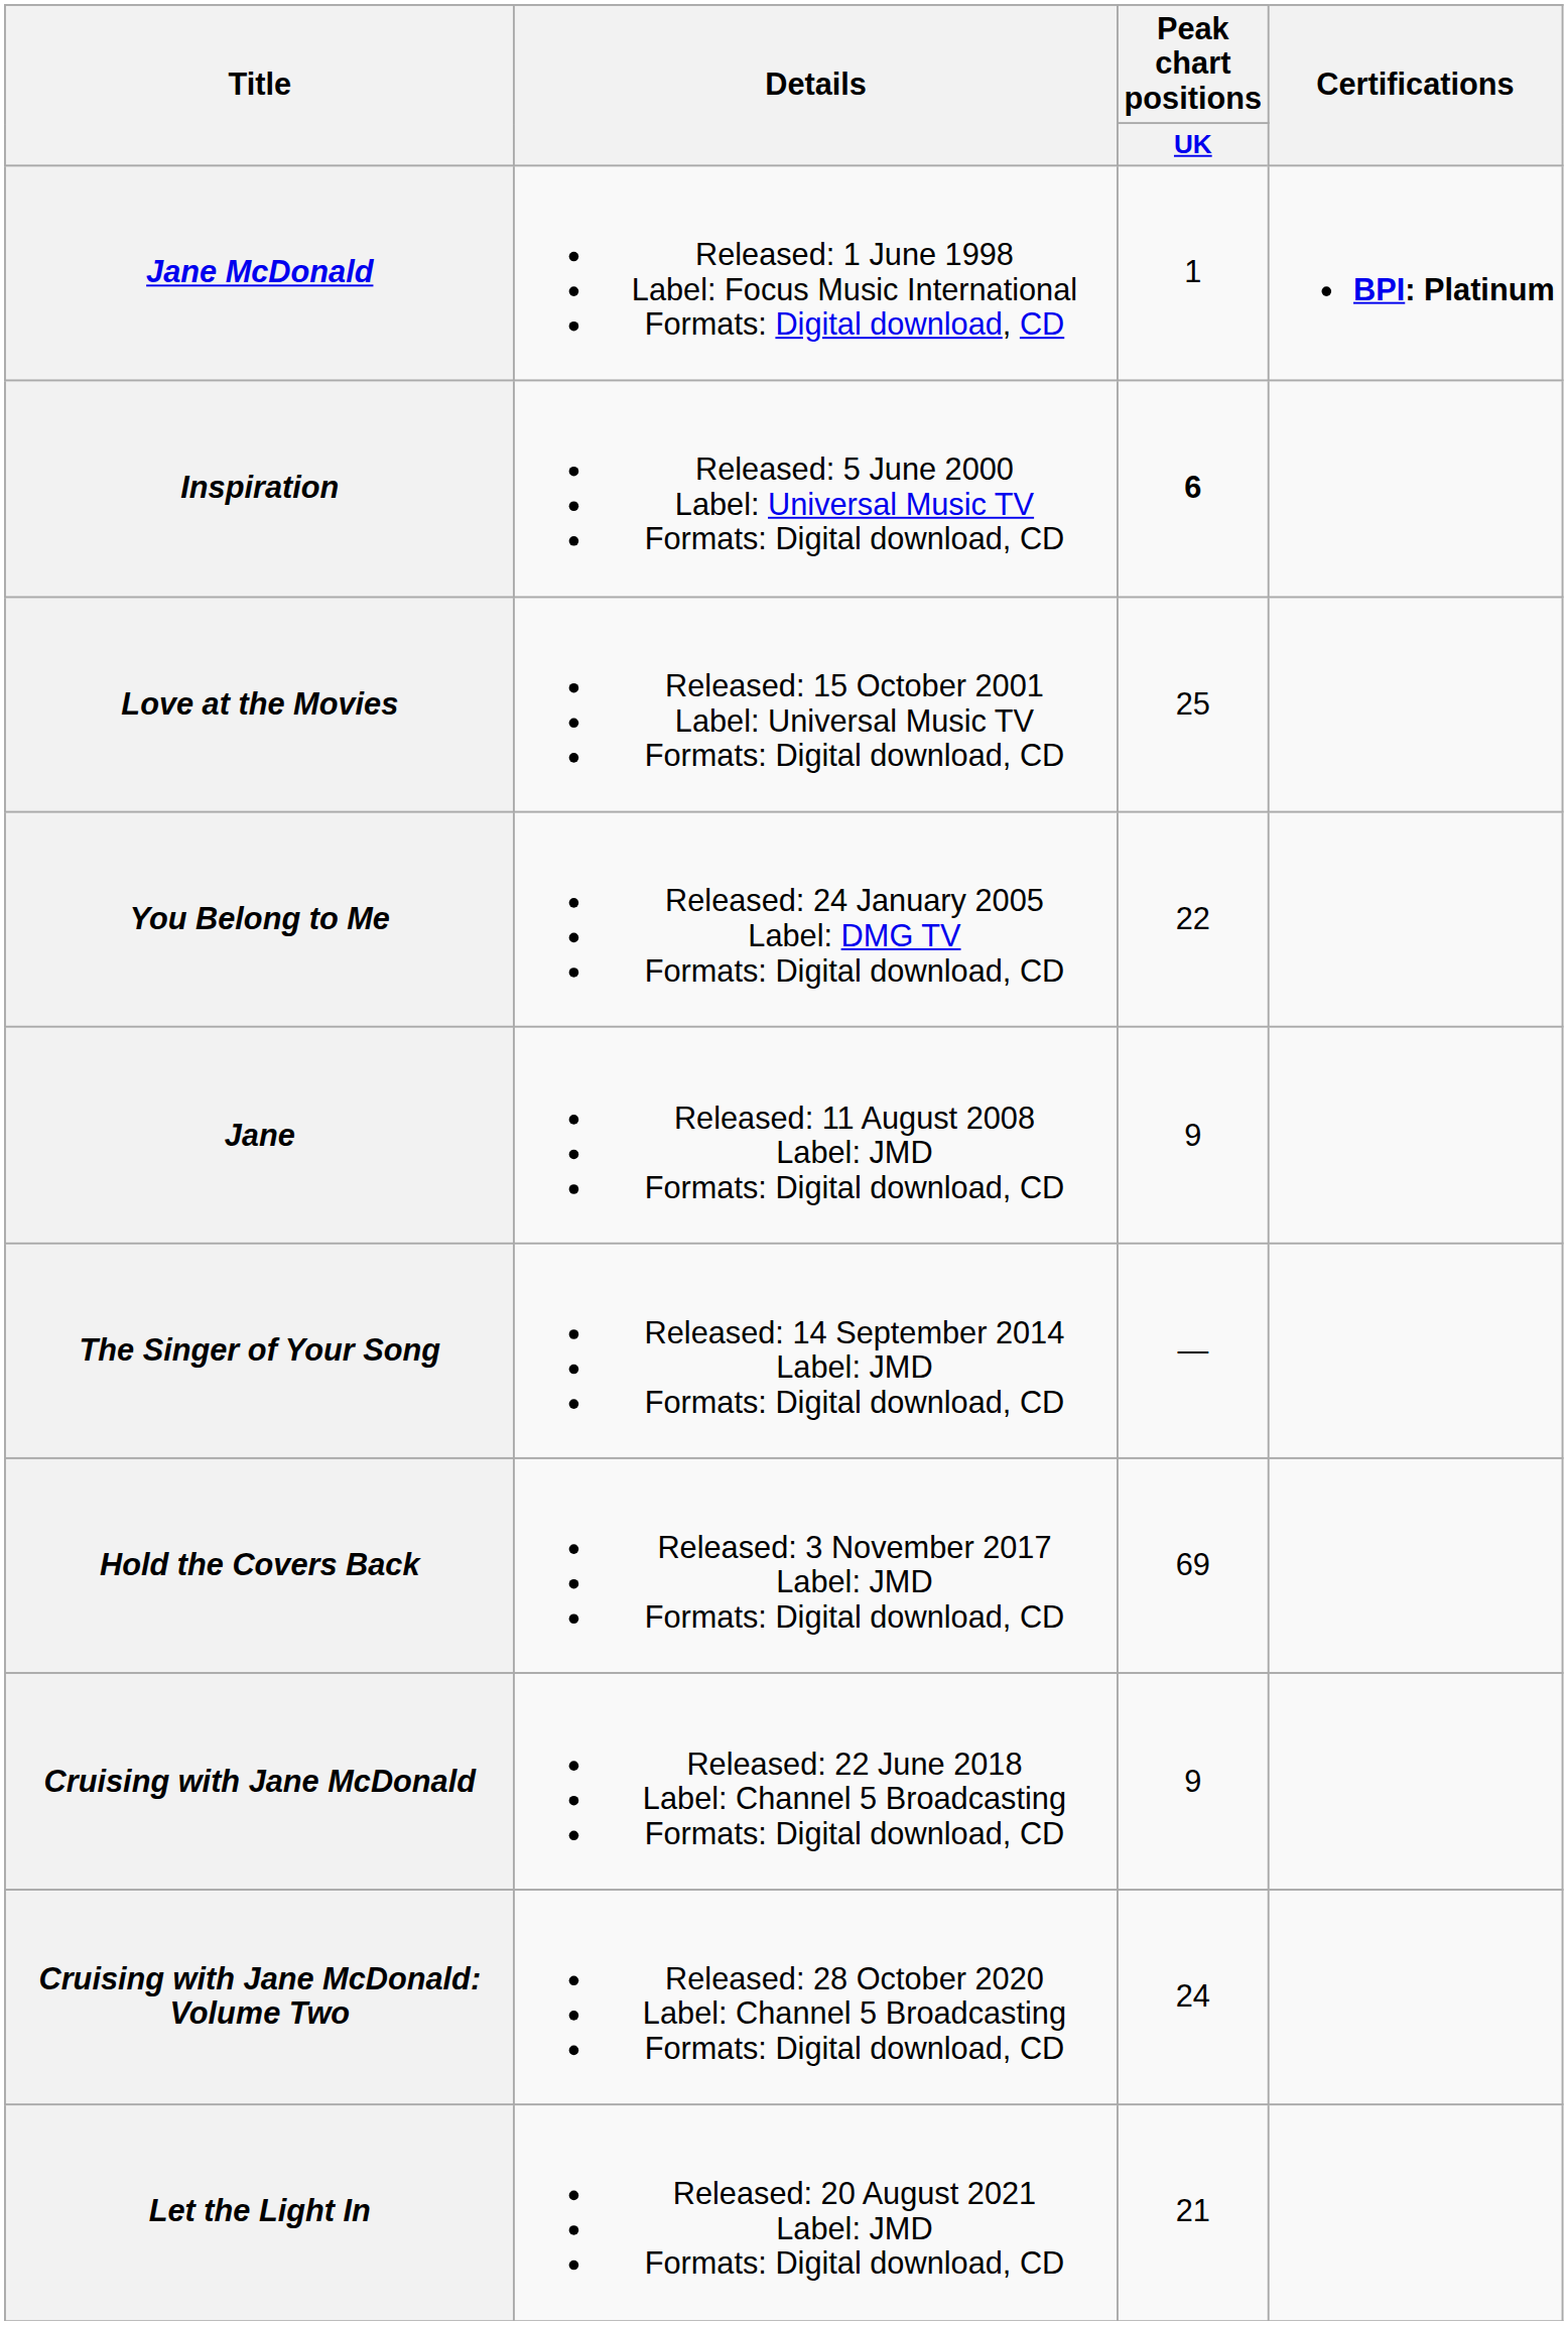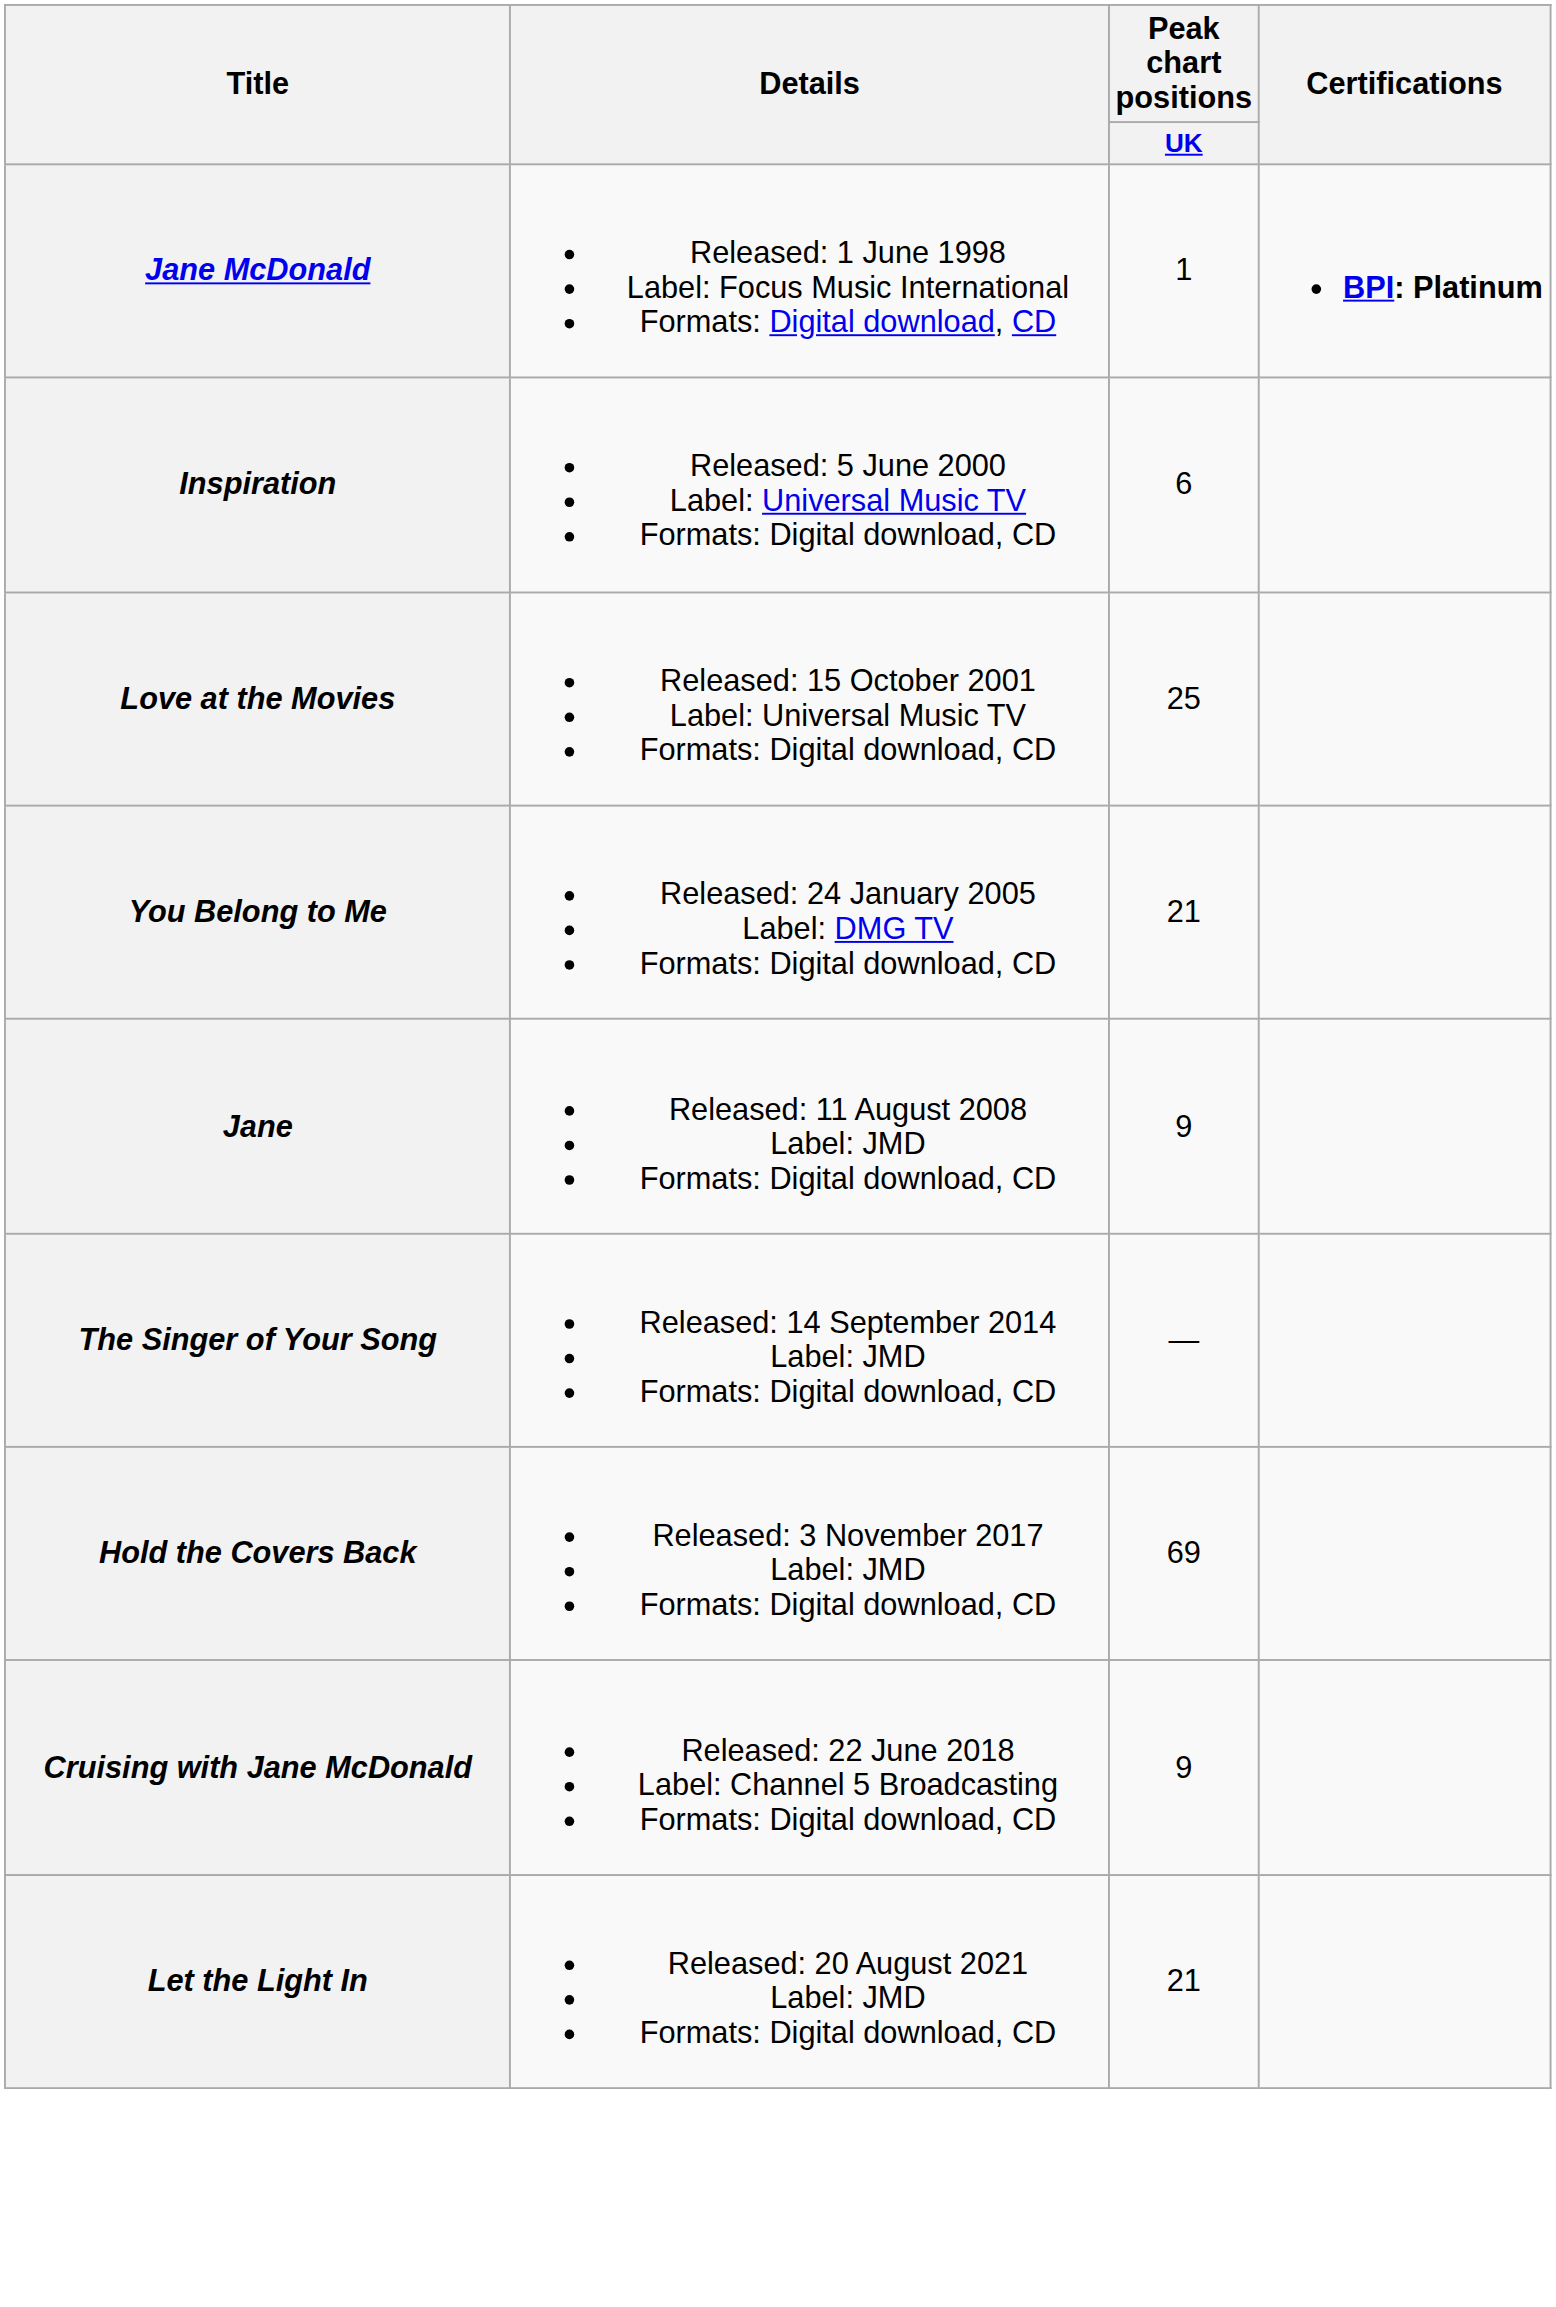Inspiration | Peak chart positions / UK: bold -> normal
You Belong to Me | Peak chart positions / UK: 22 -> 21
- row: Cruising with Jane McDonald: Volume Two | Released: 28 October 2020 Label: Channel 5 Broadcasting Formats: Digital download, CD | 24
